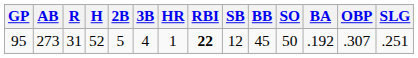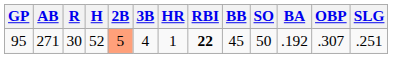- column: SB | 12
95 | AB: 273 -> 271
95 | R: 31 -> 30
95 | 2B: no background -> lightsalmon background
